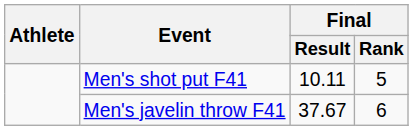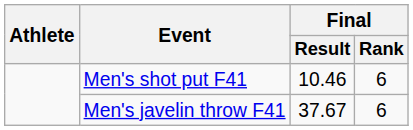Men's shot put F41 | Final / Result: 10.11 -> 10.46
Men's shot put F41 | Final / Rank: 5 -> 6
